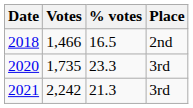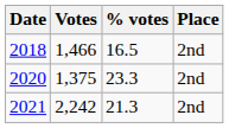2020 | Votes: 1,735 -> 1,375
2020 | Place: 3rd -> 2nd
2021 | Place: 3rd -> 2nd
